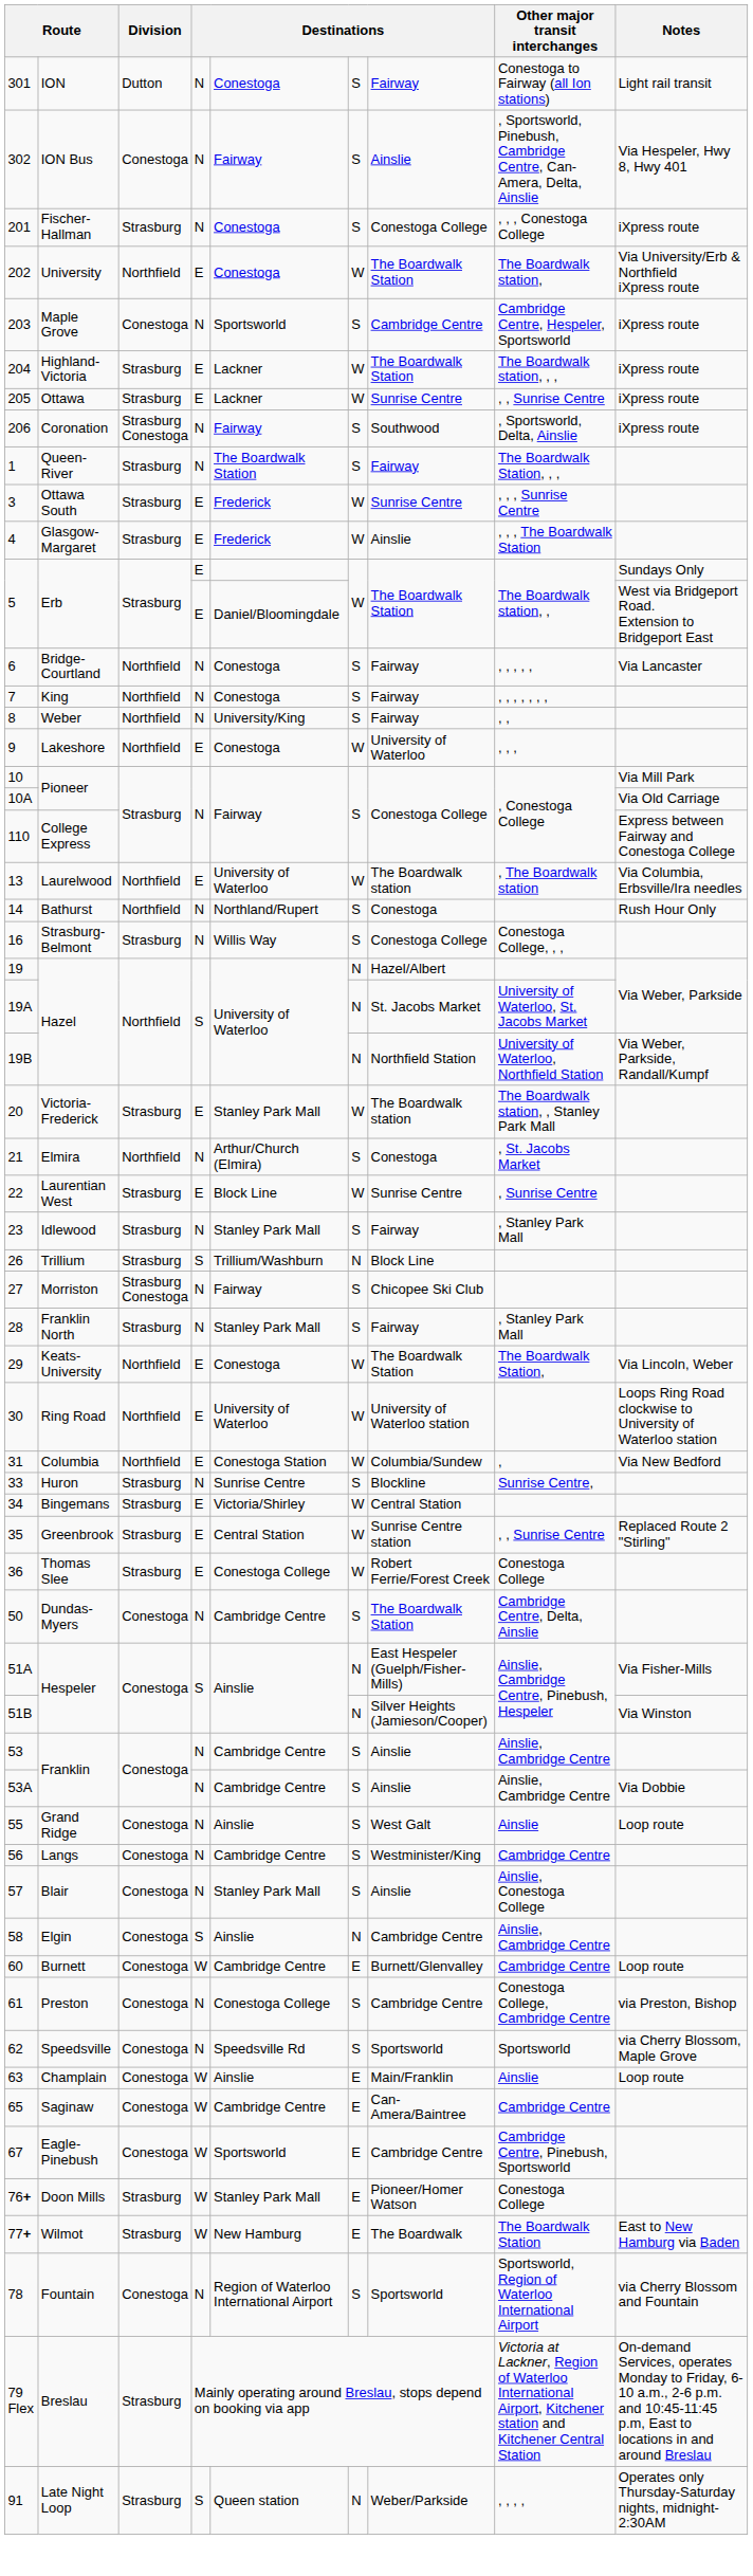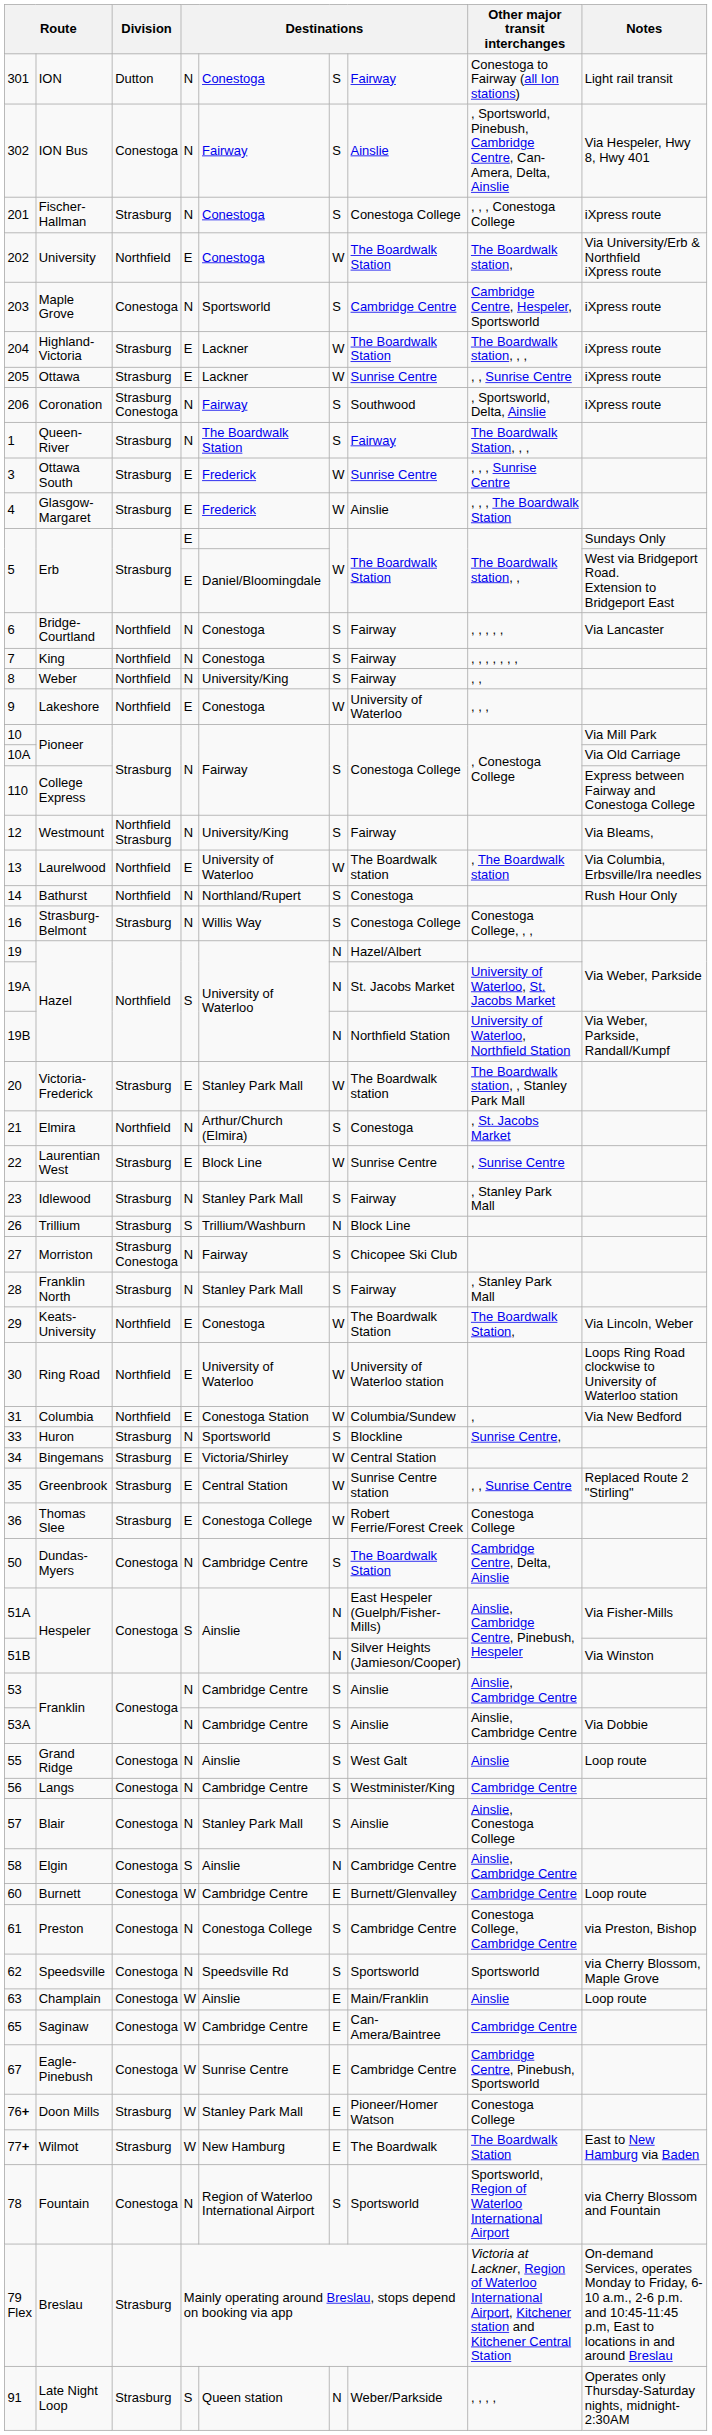+ row: 12 | Westmount | Northfield Strasburg | N | University/King | S | Fairway | Via Bleams,
Huron | column 5: Sunrise Centre -> Sportsworld
Eagle-Pinebush | column 5: Sportsworld -> Sunrise Centre
